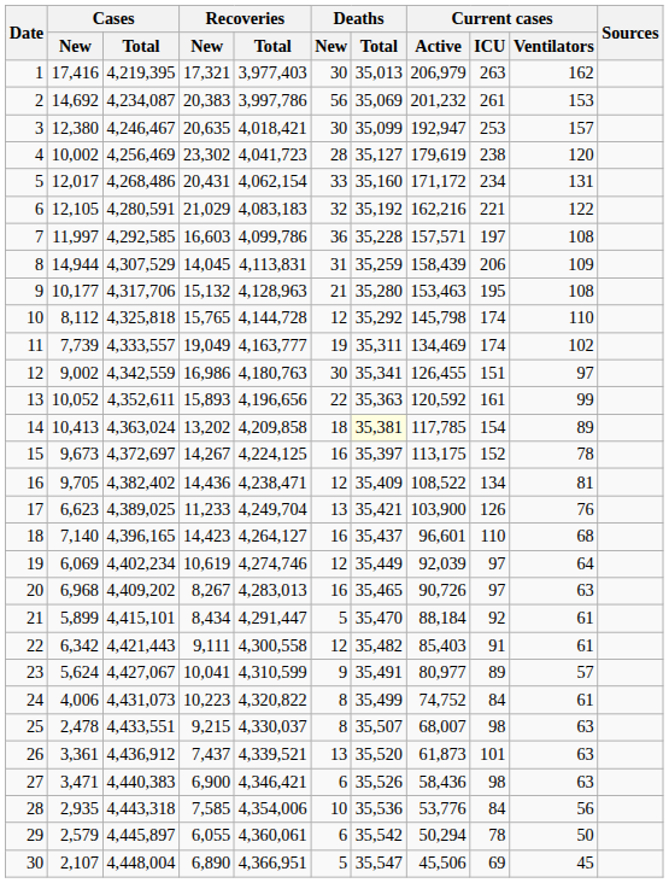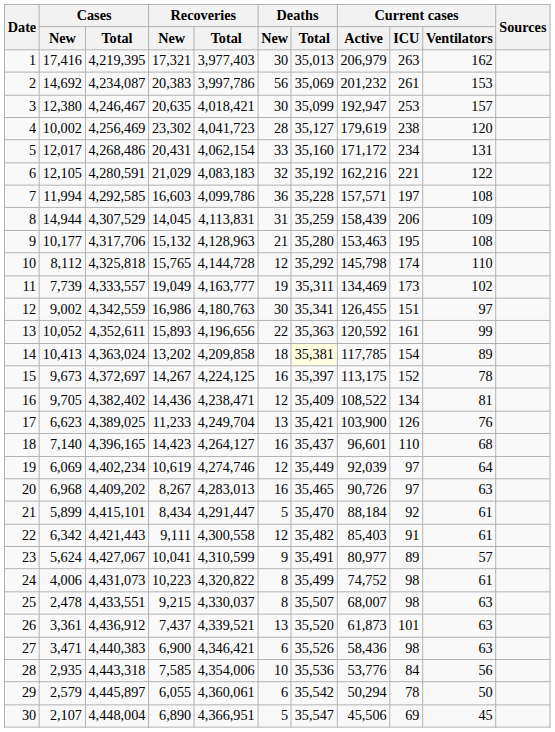7 | Cases / New: 11,997 -> 11,994
11 | Current cases / ICU: 174 -> 173
24 | Current cases / ICU: 84 -> 98
